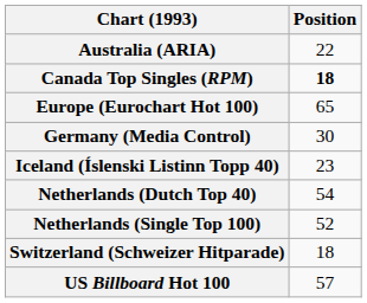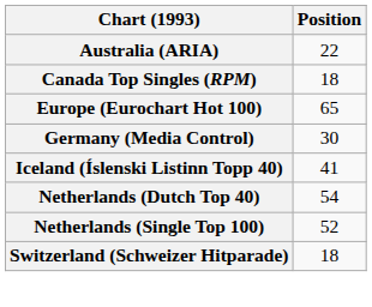Canada Top Singles (RPM) | Position: bold -> normal
Iceland (Íslenski Listinn Topp 40) | Position: 23 -> 41
- row: US Billboard Hot 100 | 57
